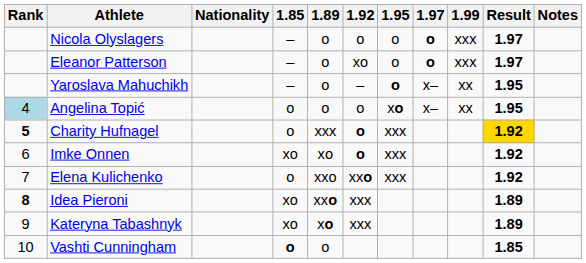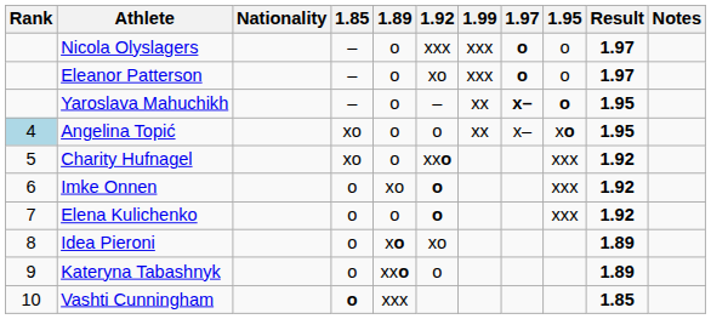columns swapped: 1.95 <-> 1.99
Nicola Olyslagers | 1.92: o -> xxx
Yaroslava Mahuchikh | 1.97: normal -> bold
Angelina Topić | 1.85: o -> xo
Charity Hufnagel | Rank: bold -> normal
Charity Hufnagel | 1.85: o -> xo
Charity Hufnagel | 1.89: xxx -> o
Charity Hufnagel | 1.92: o -> xxo
Charity Hufnagel | Result: gold background -> no background
Imke Onnen | 1.85: xo -> o
Elena Kulichenko | 1.89: xxo -> o
Elena Kulichenko | 1.92: xxo -> o
Idea Pieroni | Rank: bold -> normal
Idea Pieroni | 1.85: xo -> o
Idea Pieroni | 1.89: xxo -> xo
Idea Pieroni | 1.92: xxx -> xo
Kateryna Tabashnyk | 1.85: xo -> o
Kateryna Tabashnyk | 1.89: xo -> xxo
Kateryna Tabashnyk | 1.92: xxx -> o
Vashti Cunningham | 1.89: o -> xxx
